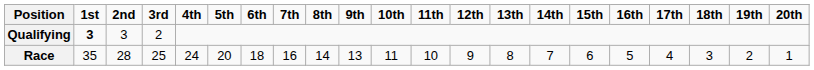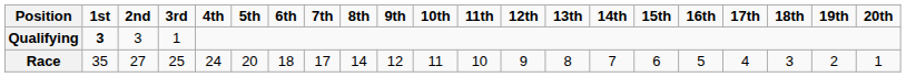Qualifying | 3rd: 2 -> 1
Race | 2nd: 28 -> 27
Race | 7th: 16 -> 17
Race | 9th: 13 -> 12
